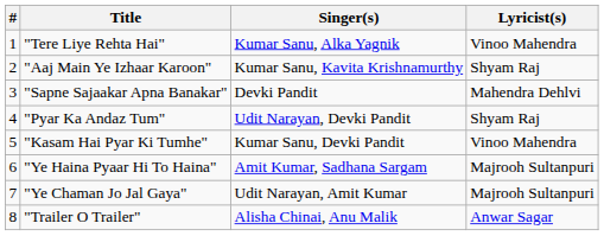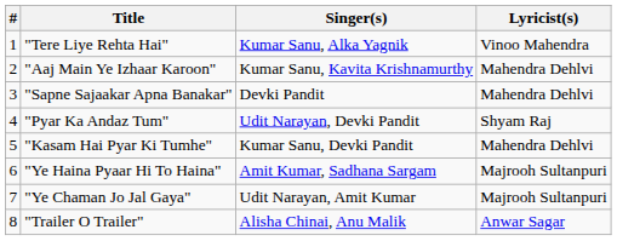"Aaj Main Ye Izhaar Karoon" | Lyricist(s): Shyam Raj -> Mahendra Dehlvi
"Kasam Hai Pyar Ki Tumhe" | Lyricist(s): Vinoo Mahendra -> Mahendra Dehlvi
